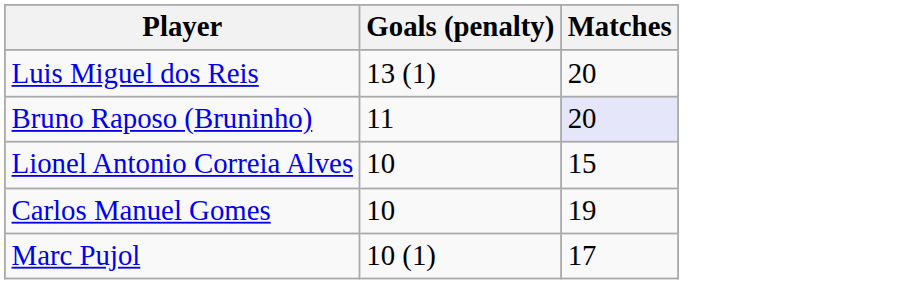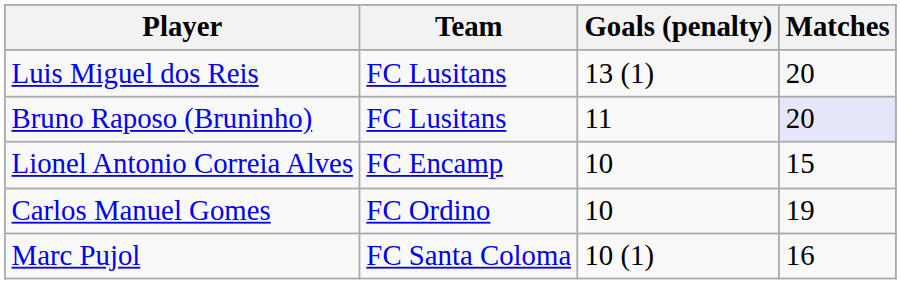+ column: Team | FC Lusitans | FC Lusitans | FC Encamp | FC Ordino | FC Santa Coloma
Marc Pujol | Matches: 17 -> 16
